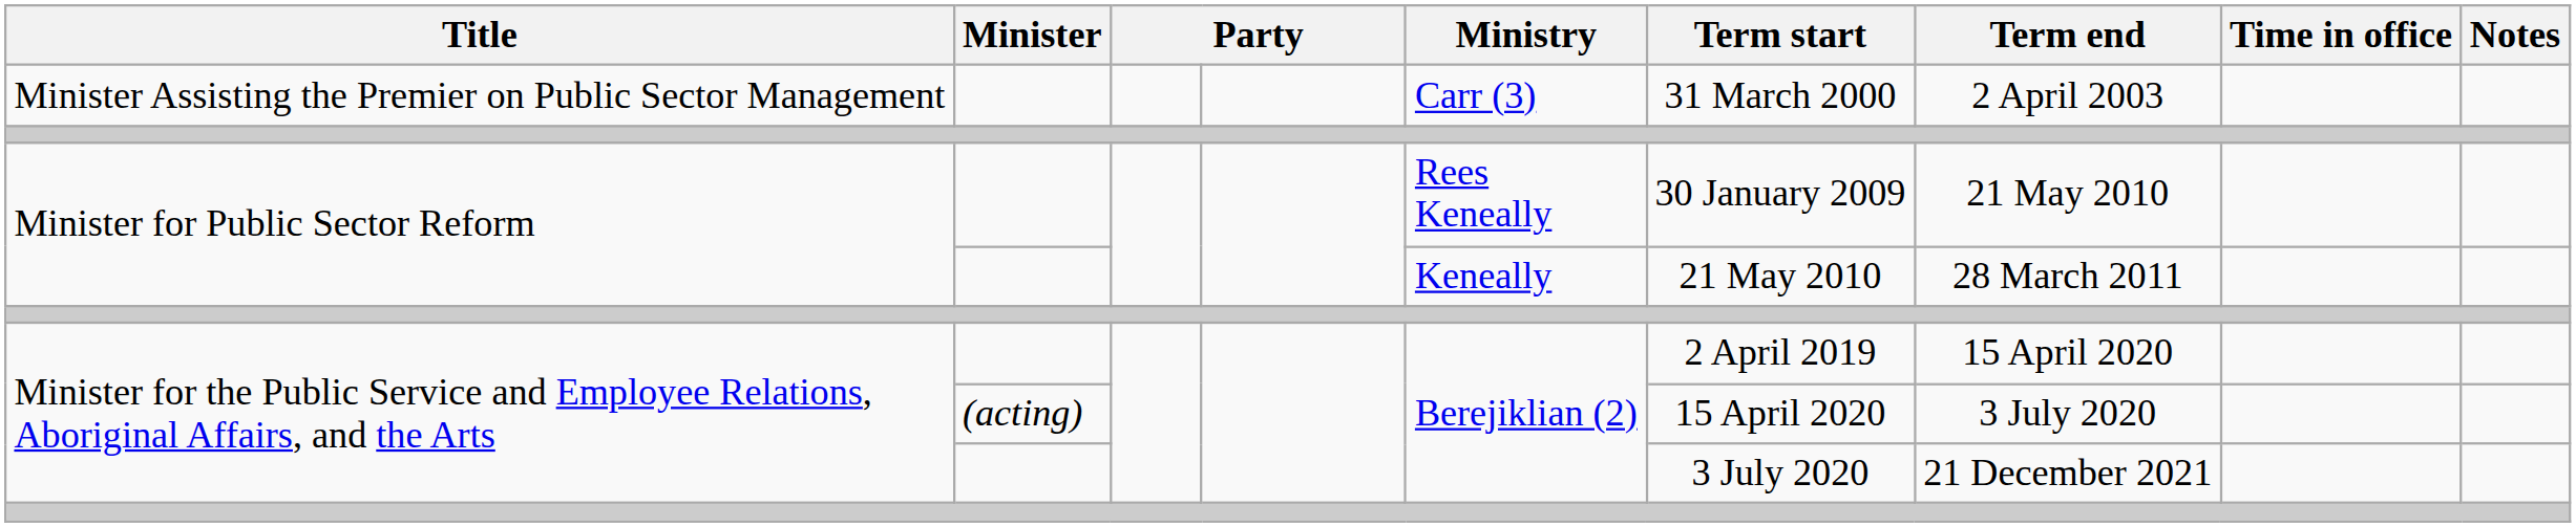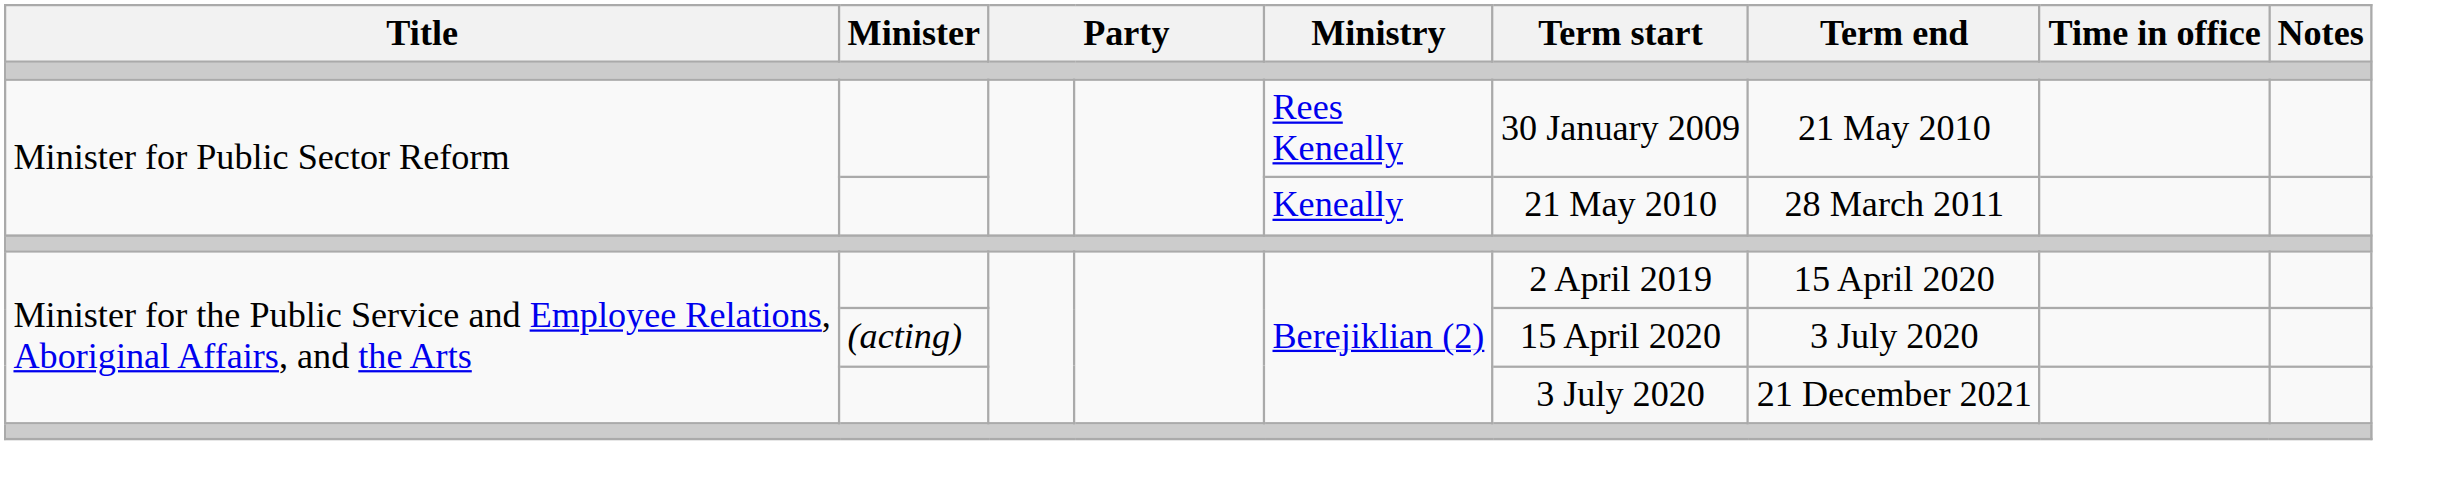- row: Minister Assisting the Premier on Public Sector Management | Carr (3) | 31 March 2000 | 2 April 2003
